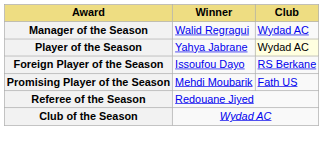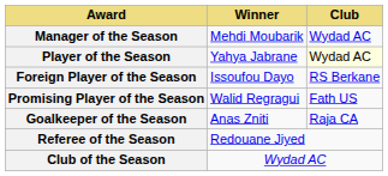Manager of the Season | Winner: Walid Regragui -> Mehdi Moubarik
Promising Player of the Season | Winner: Mehdi Moubarik -> Walid Regragui
+ row: Goalkeeper of the Season | Anas Zniti | Raja CA
